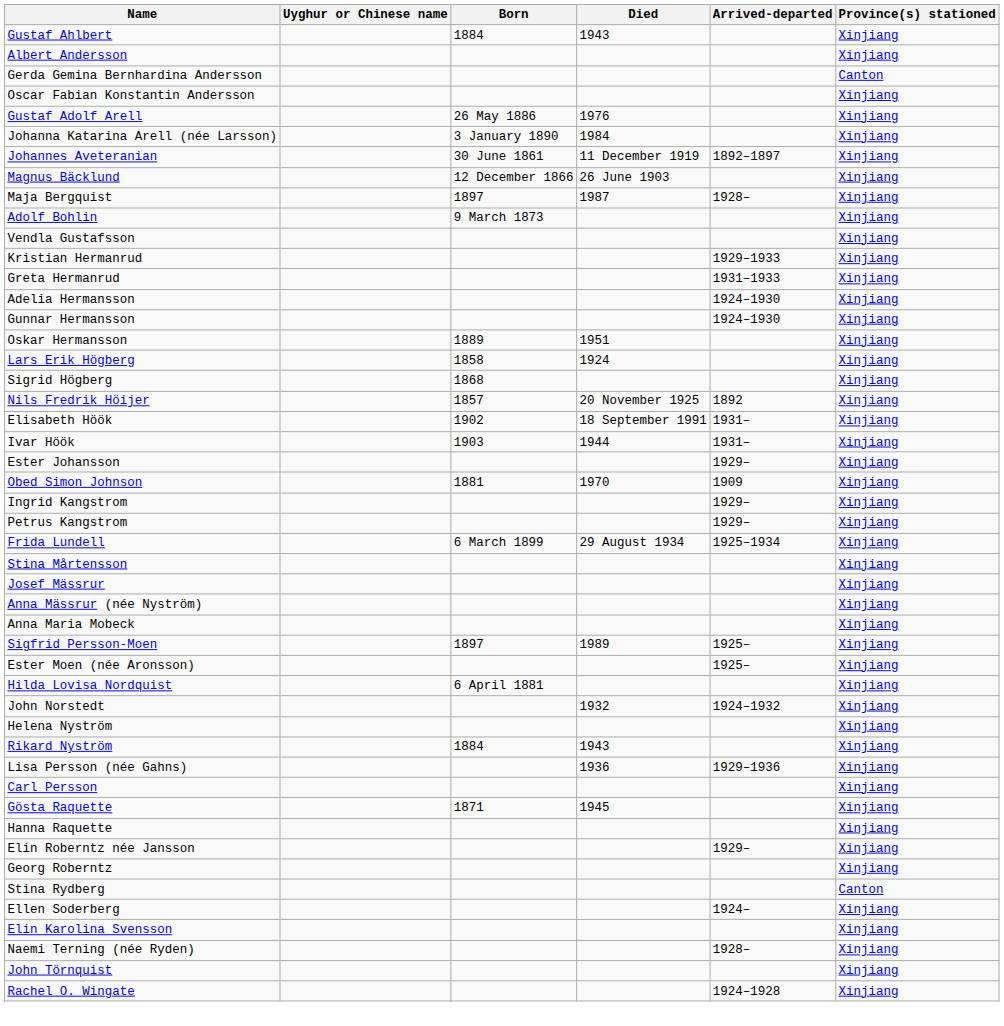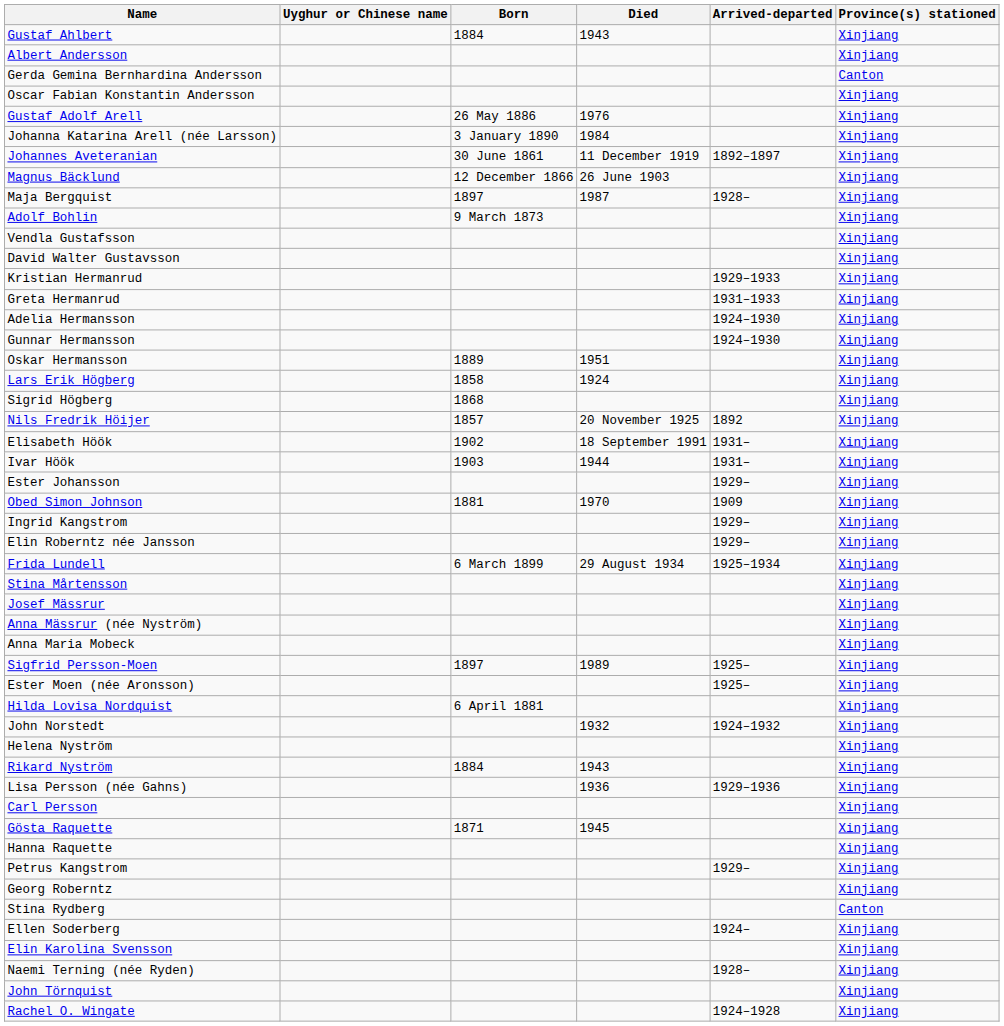+ row: David Walter Gustavsson | Xinjiang
rows swapped: Petrus Kangstrom <-> Elin Roberntz née Jansson
